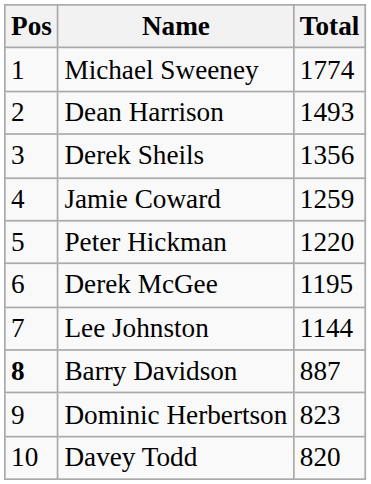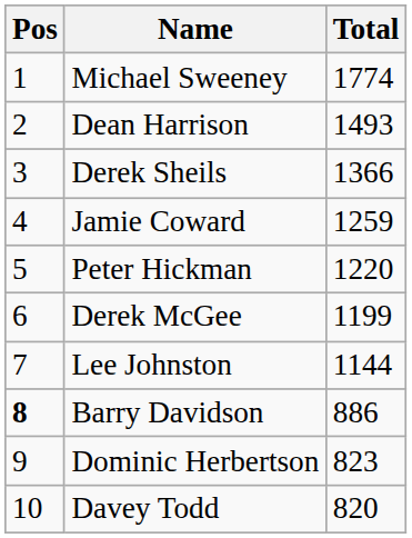Derek Sheils | Total: 1356 -> 1366
Derek McGee | Total: 1195 -> 1199
Barry Davidson | Total: 887 -> 886
